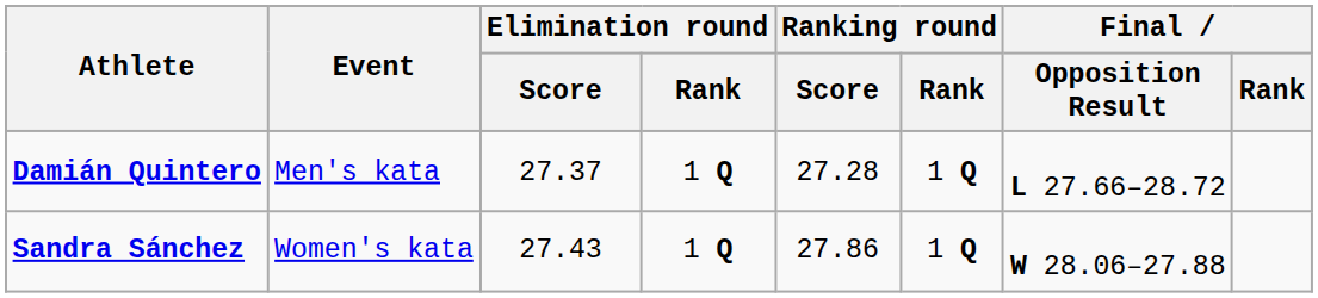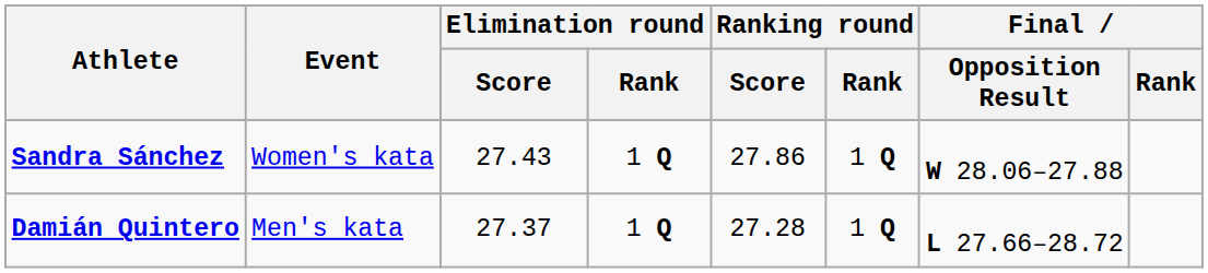rows swapped: Damián Quintero <-> Sandra Sánchez
